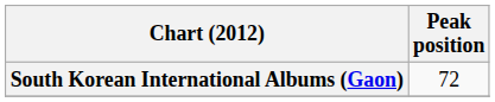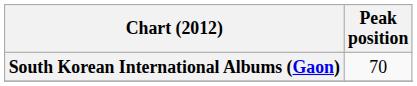South Korean International Albums (Gaon) | Peak position: 72 -> 70
